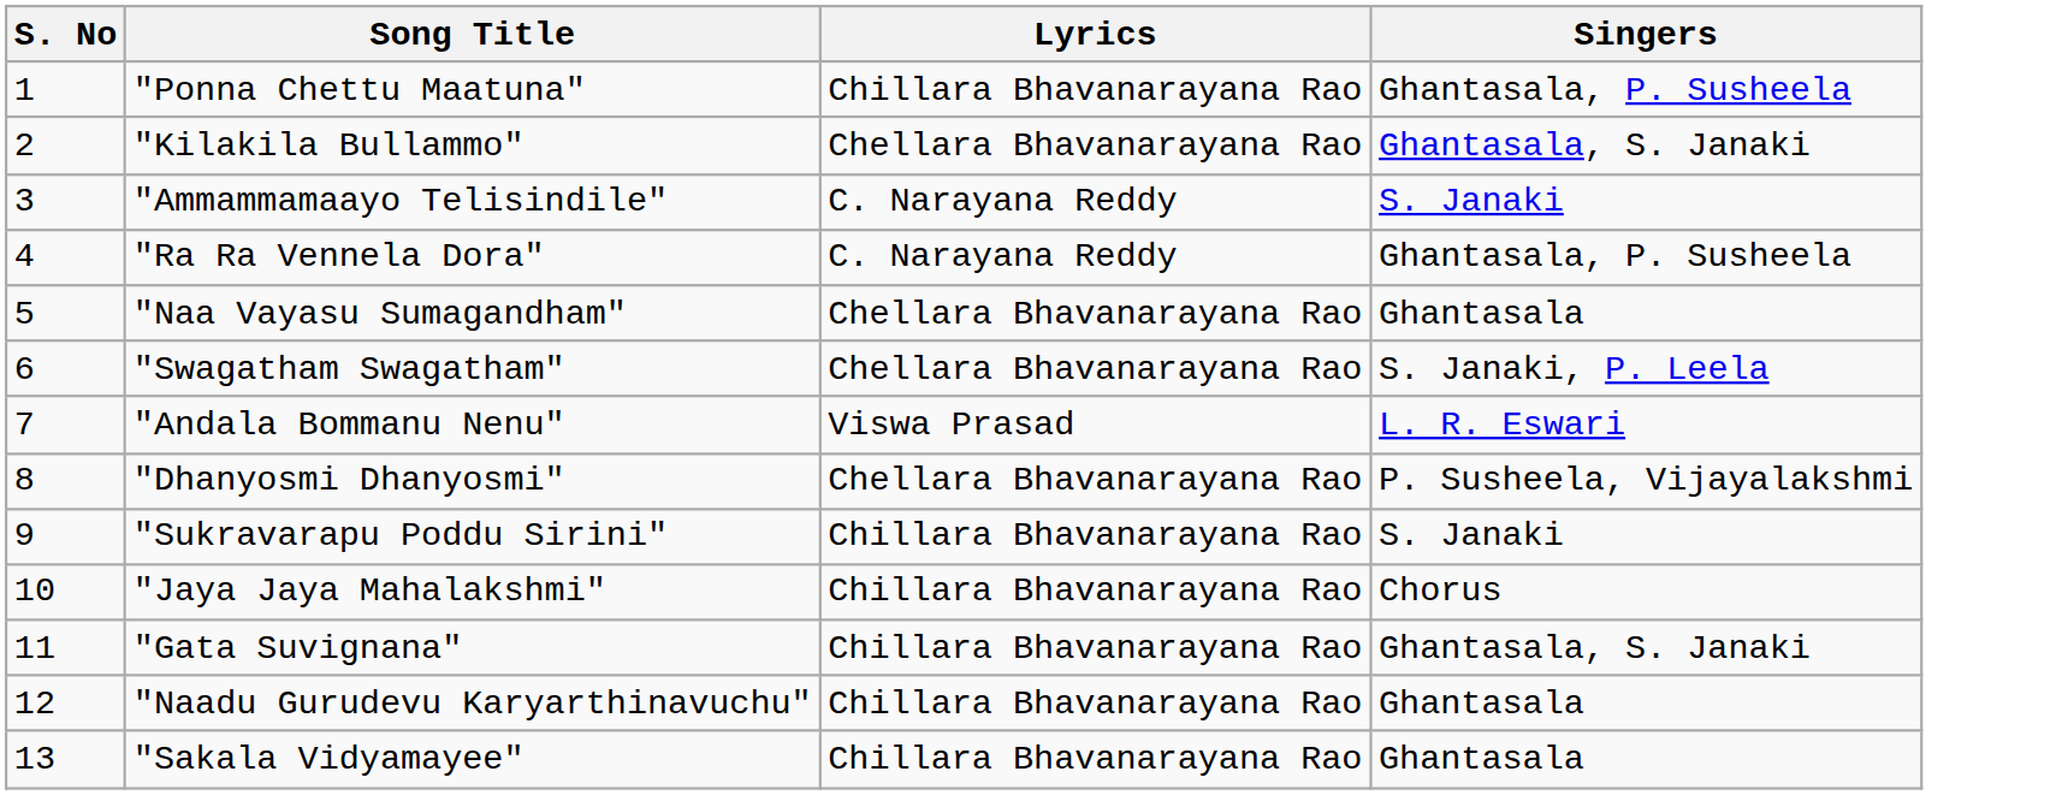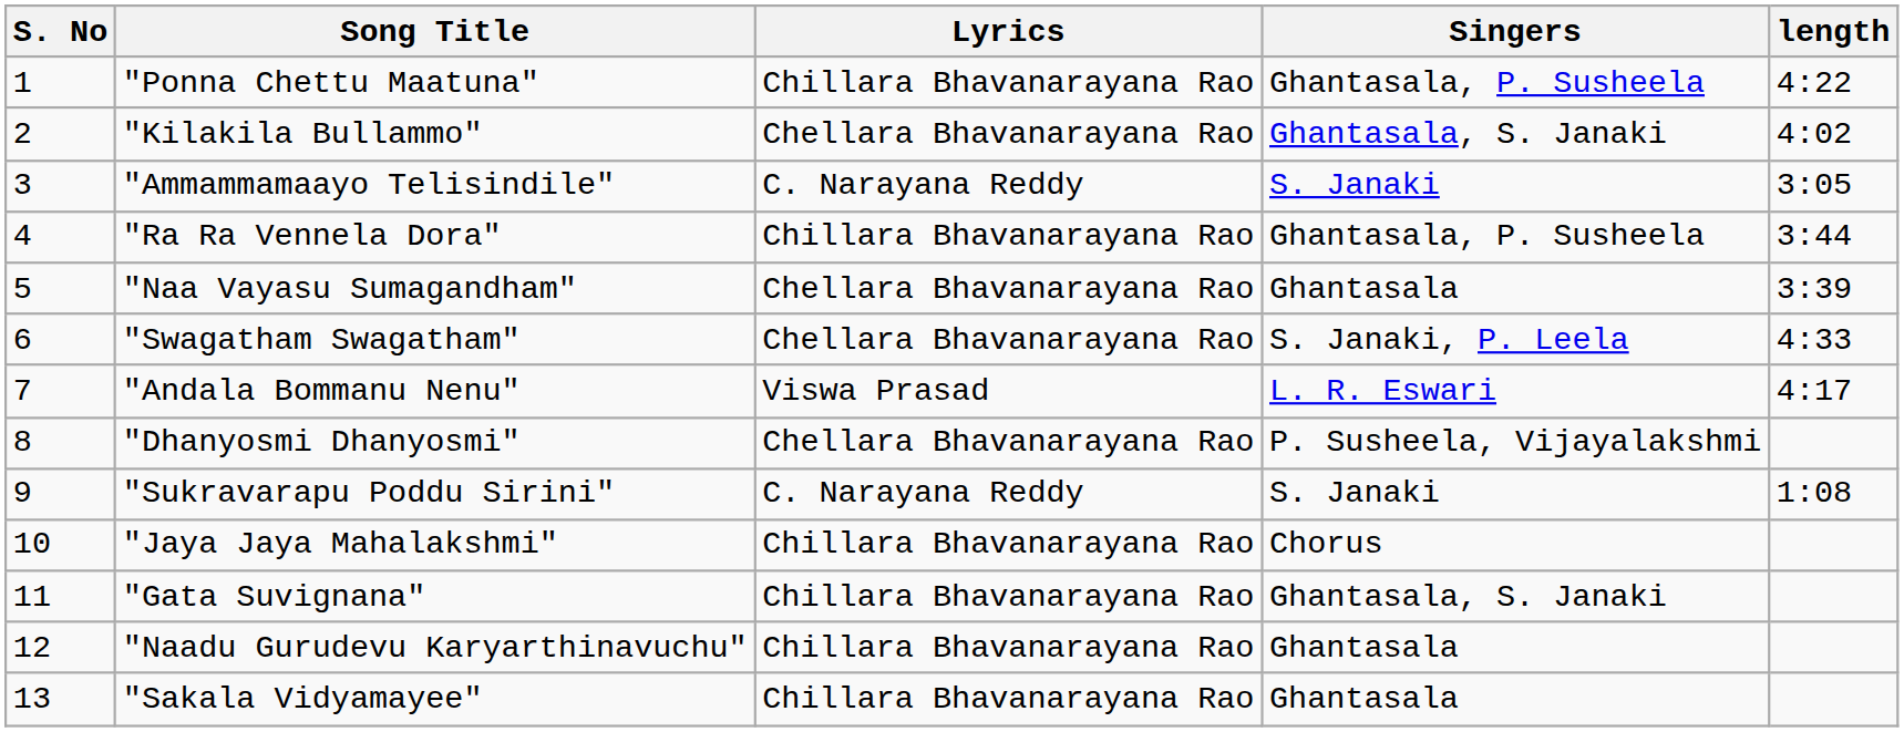+ column: length | 4:22 | 4:02 | 3:05 | 3:44 | 3:39 | 4:33 | 4:17 | 1:08
"Ra Ra Vennela Dora" | Lyrics: C. Narayana Reddy -> Chillara Bhavanarayana Rao
"Sukravarapu Poddu Sirini" | Lyrics: Chillara Bhavanarayana Rao -> C. Narayana Reddy
